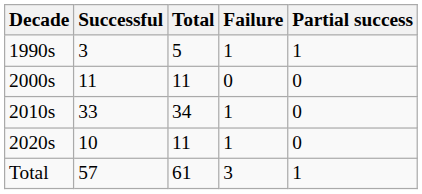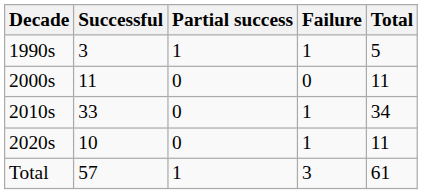columns swapped: Partial success <-> Total
